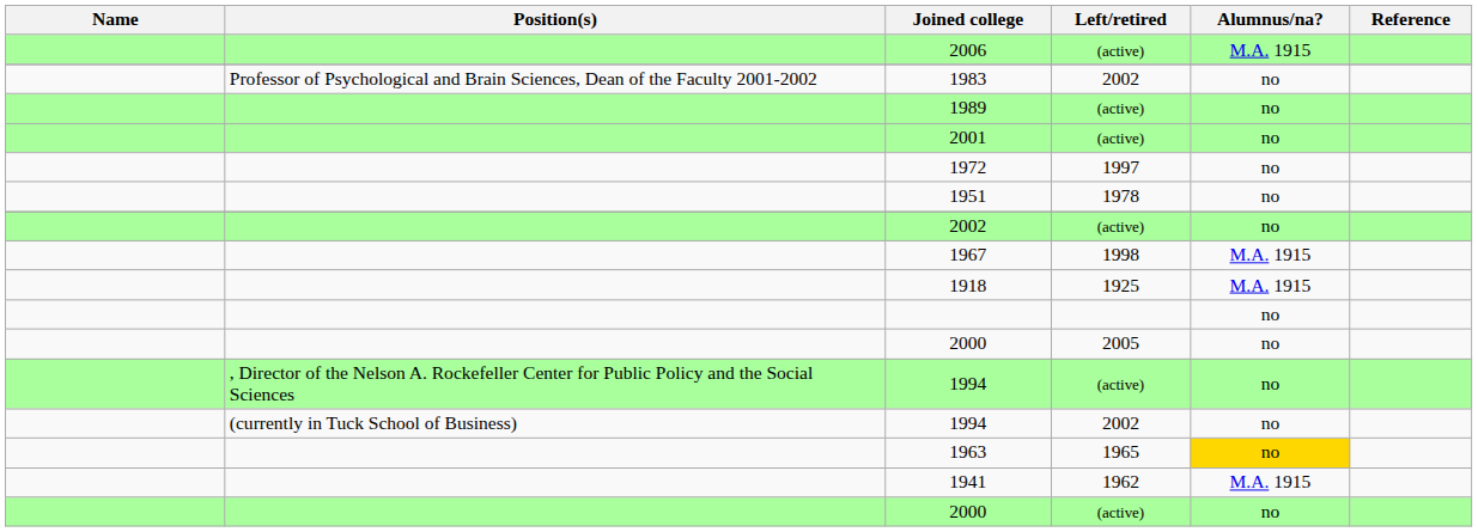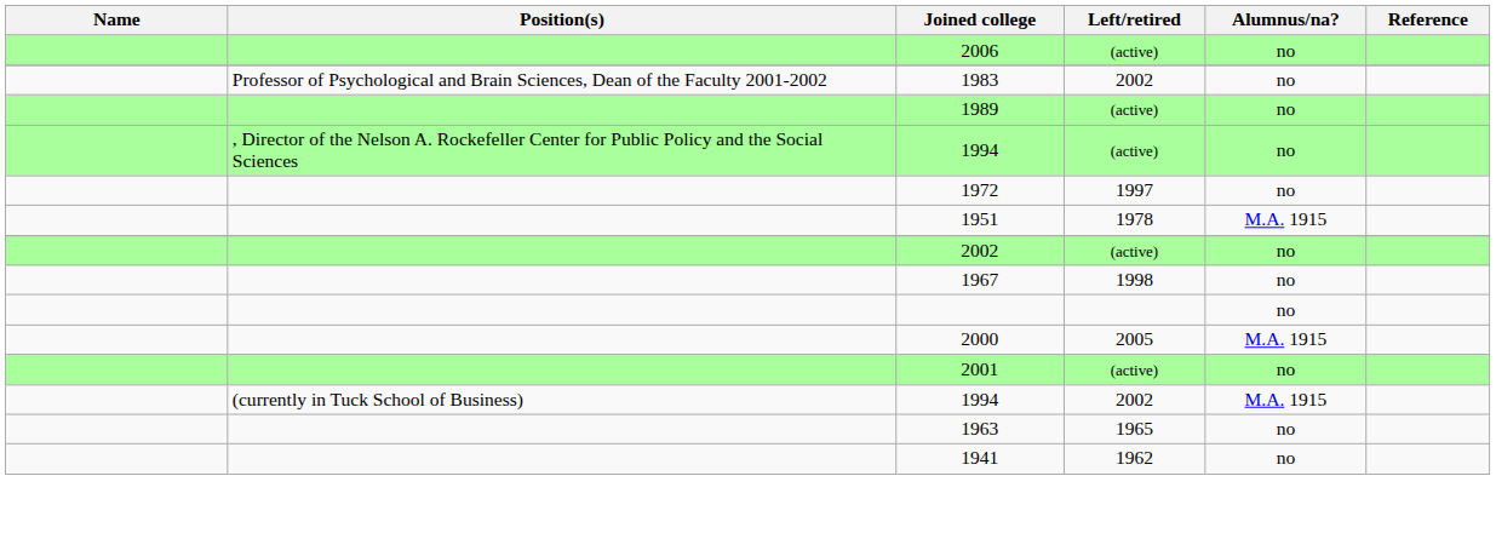2006 | Alumnus/na?: M.A. 1915 -> no
rows swapped: 2001 <-> 1994 / (active)
1951 | Alumnus/na?: no -> M.A. 1915
1967 | Alumnus/na?: M.A. 1915 -> no
- row: 1918 | 1925 | M.A. 1915
2000 / 2005 | Alumnus/na?: no -> M.A. 1915
1994 / 2002 | Alumnus/na?: no -> M.A. 1915
1963 | Alumnus/na?: gold background -> no background
1941 | Alumnus/na?: M.A. 1915 -> no
- row: 2000 | (active) | no
